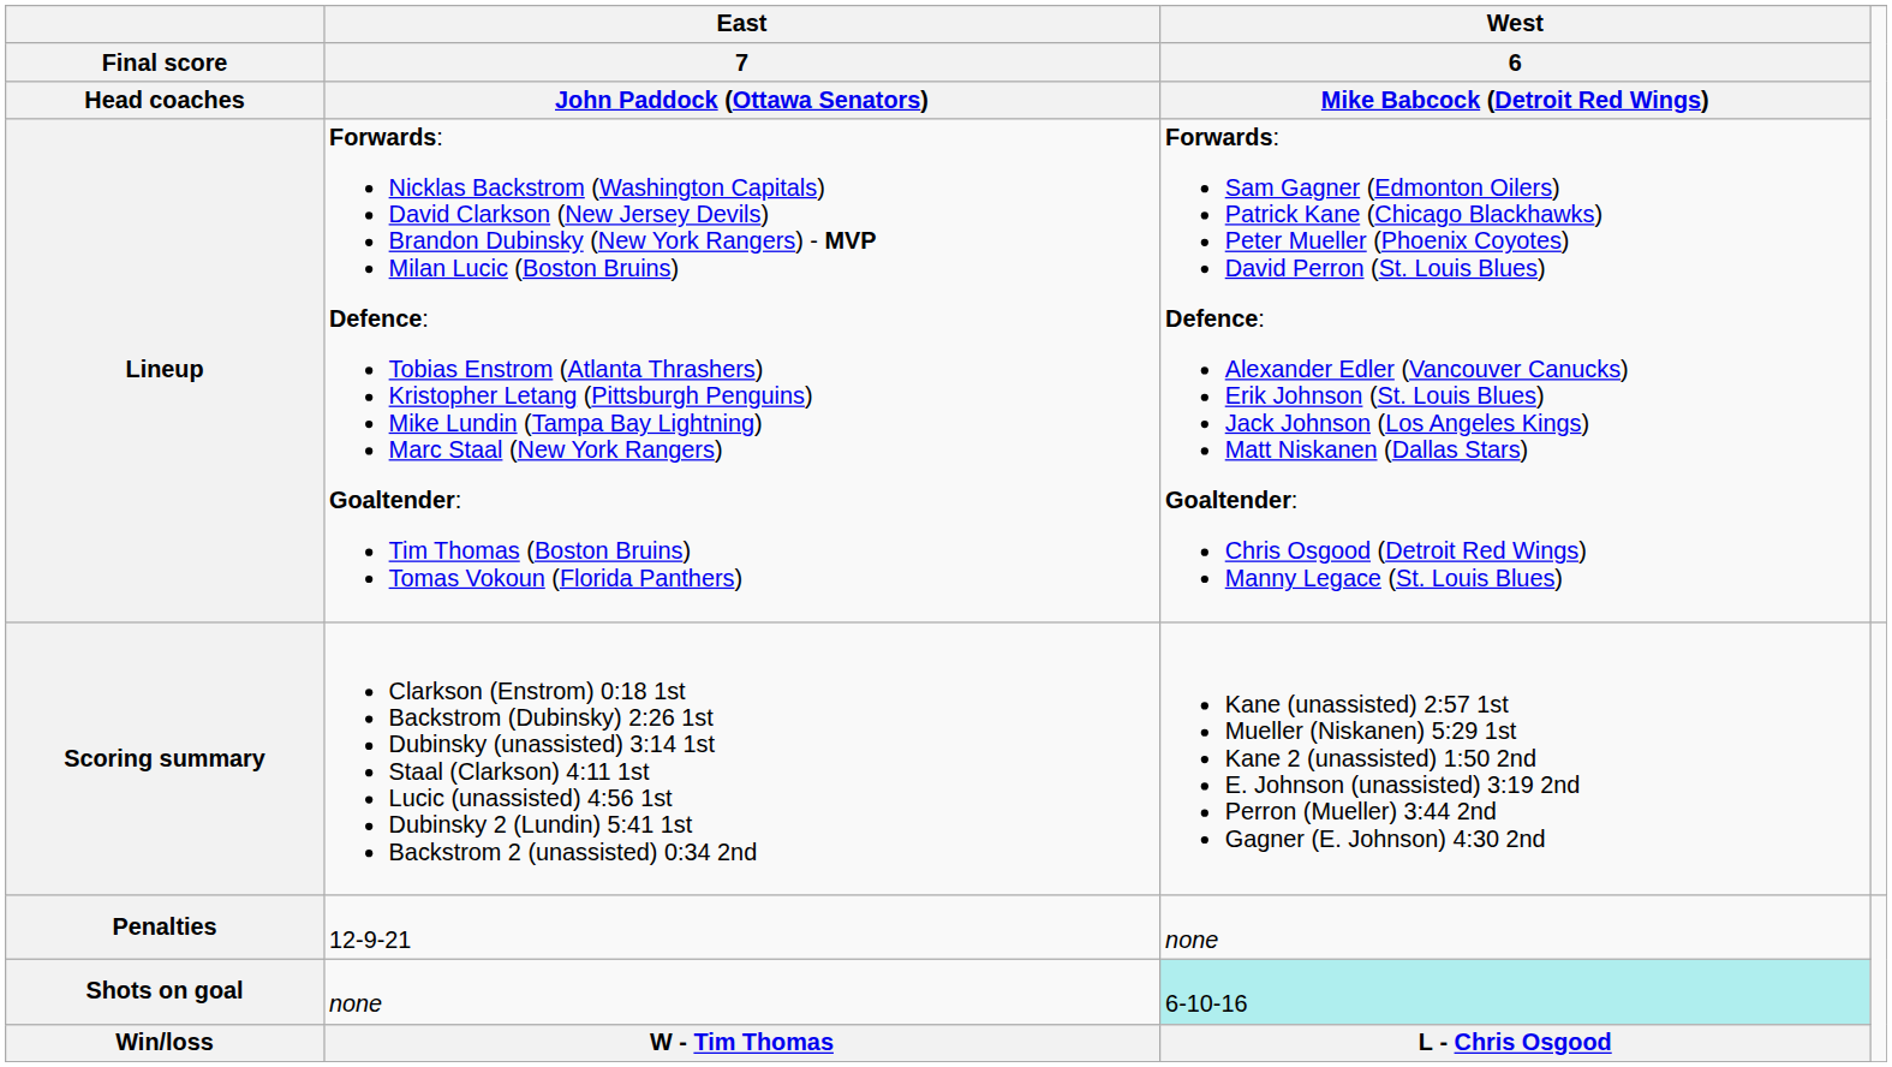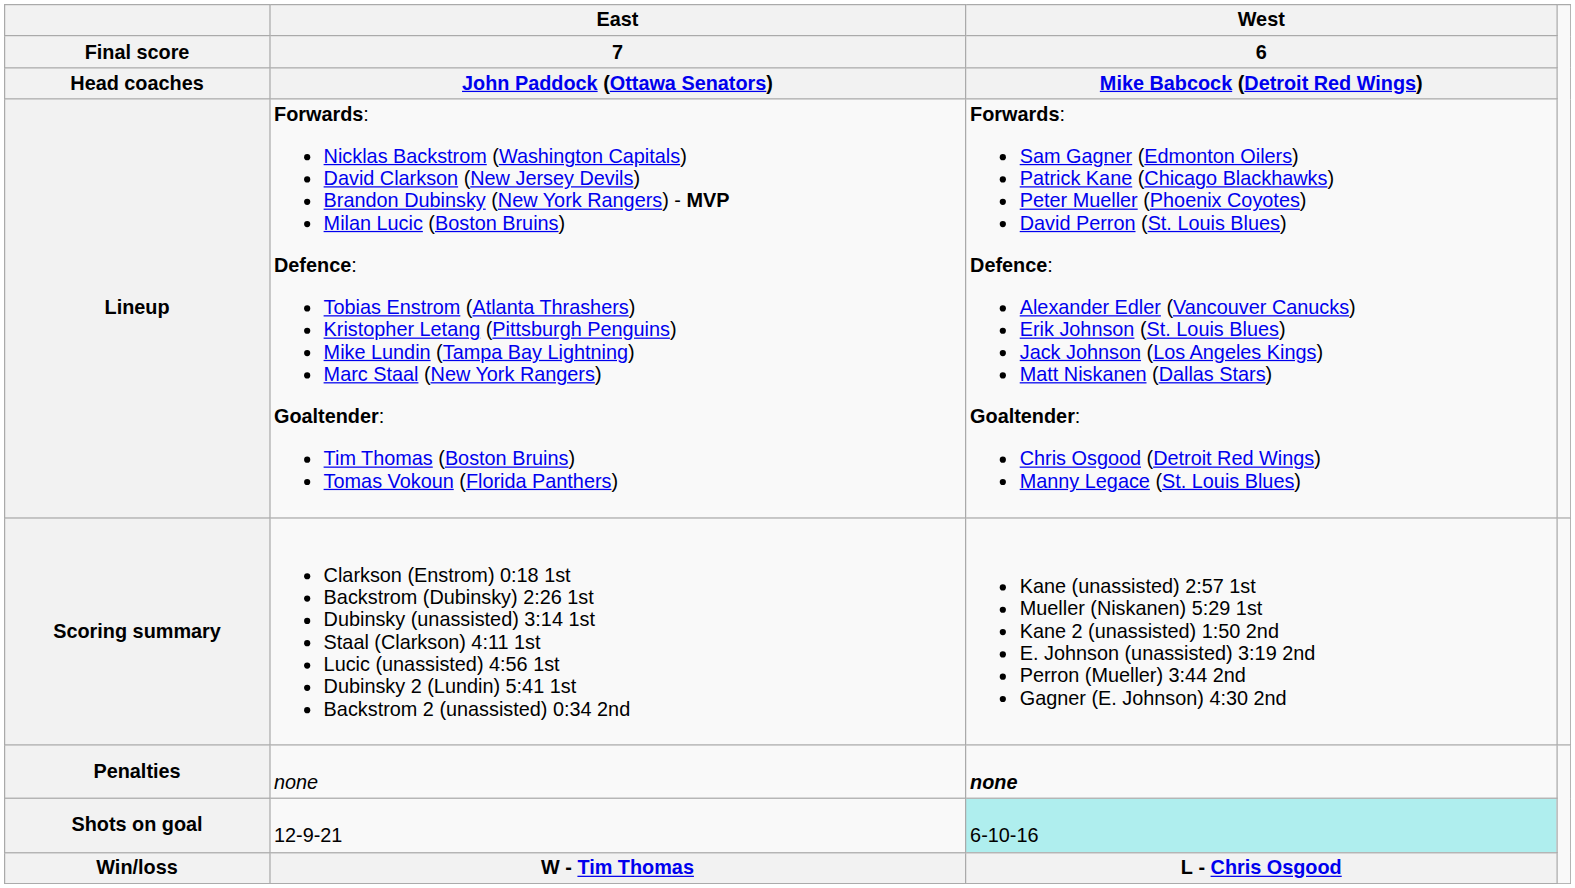Penalties | East / 7 / John Paddock (Ottawa Senators): 12-9-21 -> none
Penalties | West / 6 / Mike Babcock (Detroit Red Wings): normal -> bold
Shots on goal | East / 7 / John Paddock (Ottawa Senators): none -> 12-9-21
